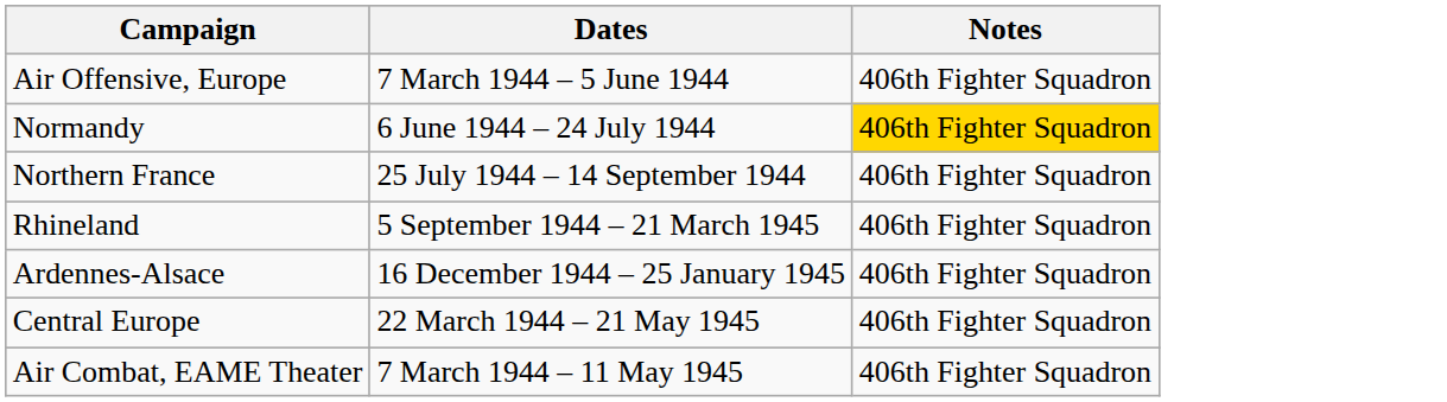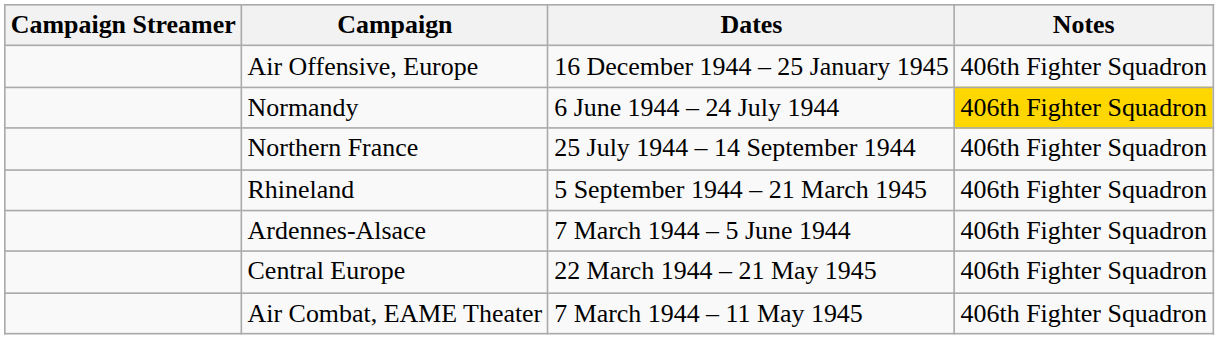+ column: Campaign Streamer
Air Offensive, Europe | Dates: 7 March 1944 – 5 June 1944 -> 16 December 1944 – 25 January 1945
Ardennes-Alsace | Dates: 16 December 1944 – 25 January 1945 -> 7 March 1944 – 5 June 1944
